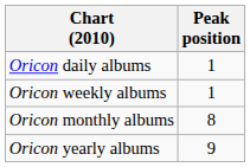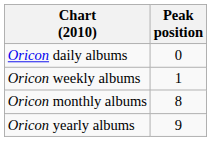Oricon daily albums | Peak position: 1 -> 0
